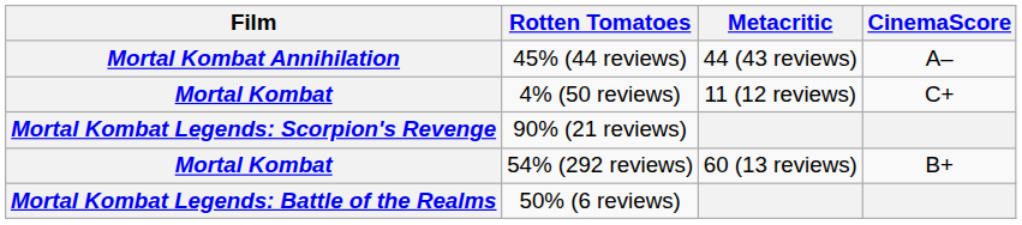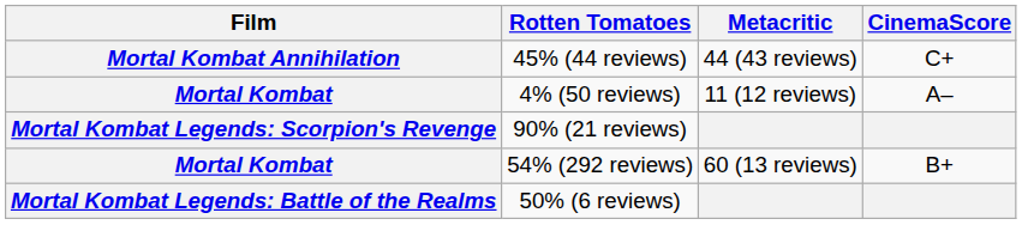45% (44 reviews) | CinemaScore: A– -> C+
4% (50 reviews) | CinemaScore: C+ -> A–
